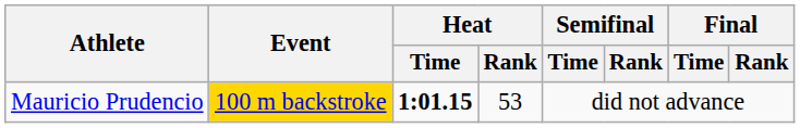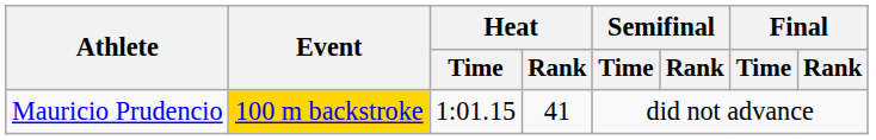Mauricio Prudencio | Heat / Time: bold -> normal
Mauricio Prudencio | Heat / Rank: 53 -> 41
